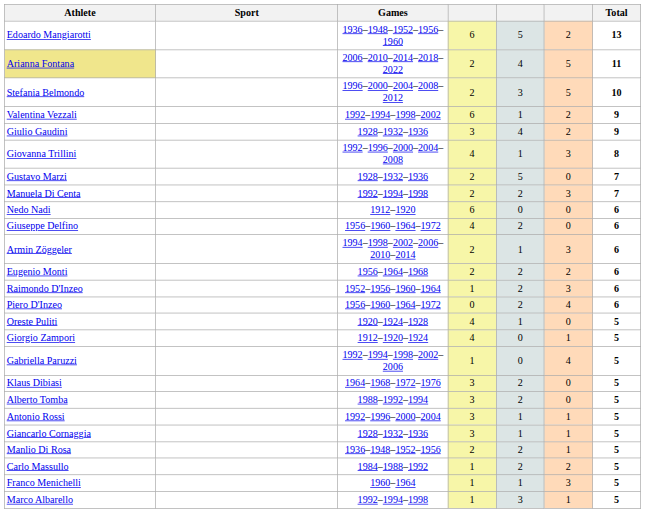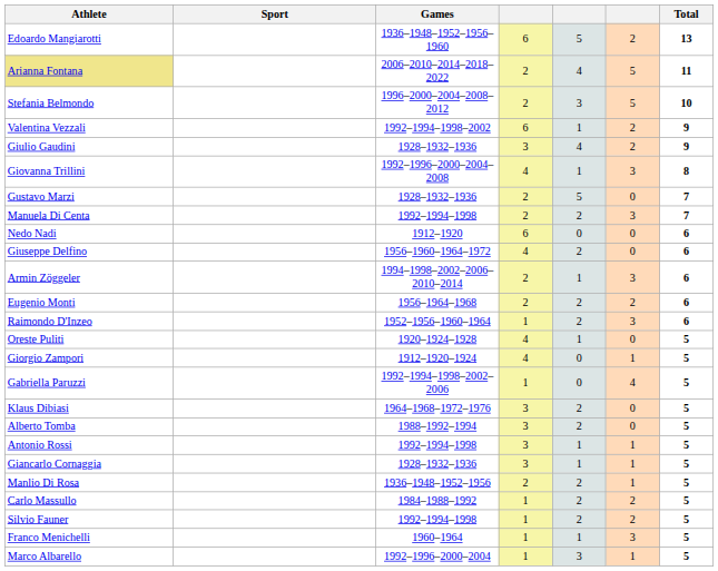- row: Piero D'Inzeo | 1956–1960–1964–1972 | 0 | 2 | 4 | 6
Antonio Rossi | Games: 1992–1996–2000–2004 -> 1992–1994–1998
+ row: Silvio Fauner | 1992–1994–1998 | 1 | 2 | 2 | 5
Marco Albarello | Games: 1992–1994–1998 -> 1992–1996–2000–2004
